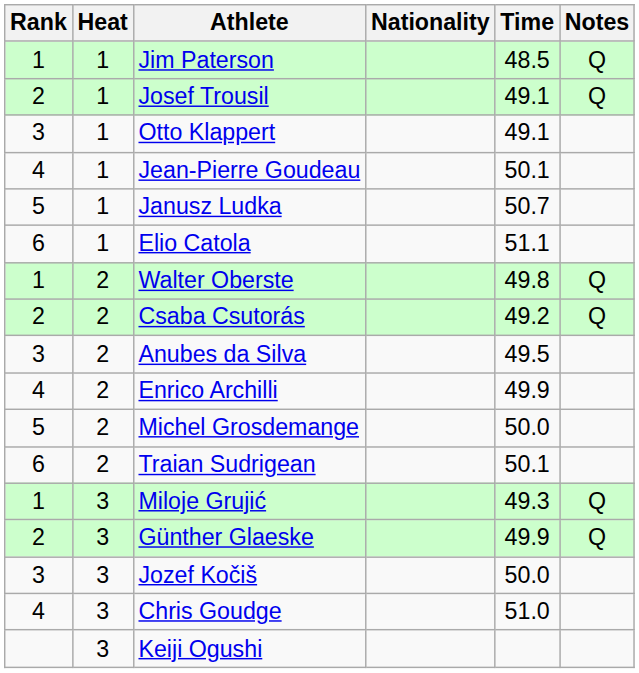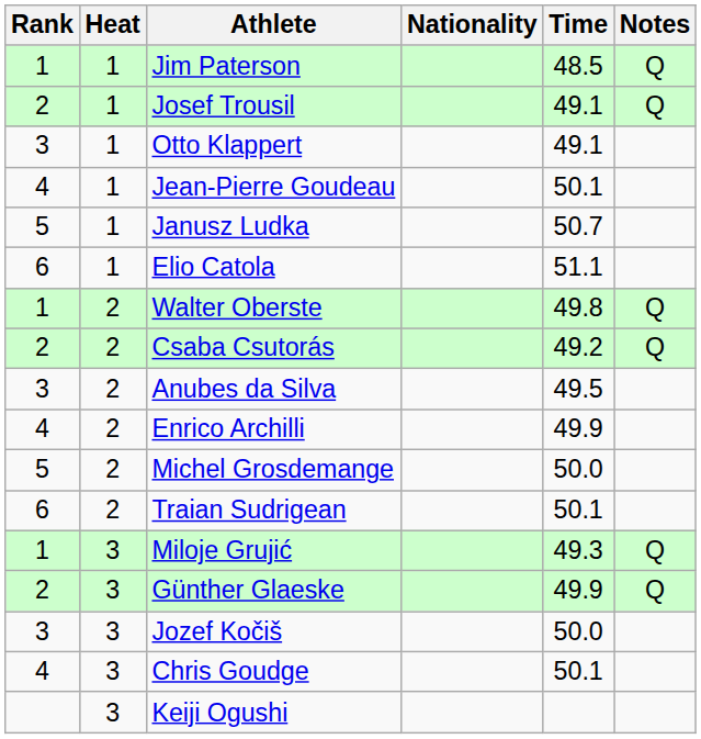Chris Goudge | Time: 51.0 -> 50.1
